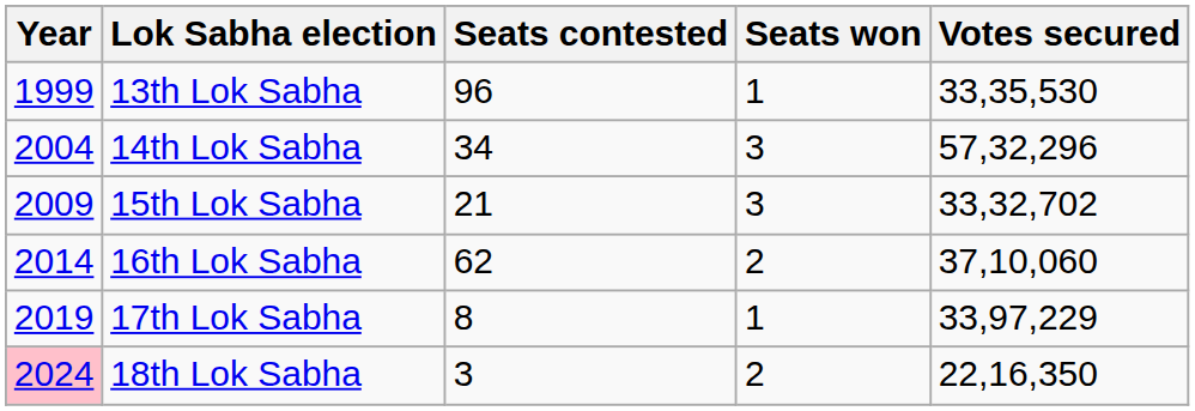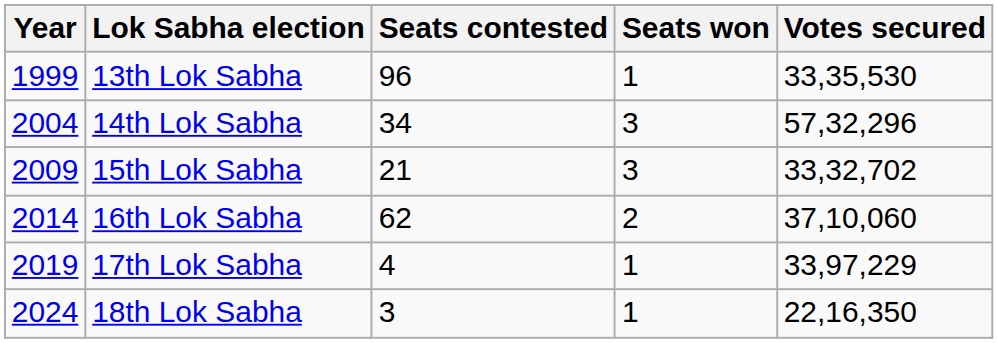17th Lok Sabha | Seats contested: 8 -> 4
18th Lok Sabha | Year: pink background -> no background
18th Lok Sabha | Seats won: 2 -> 1
